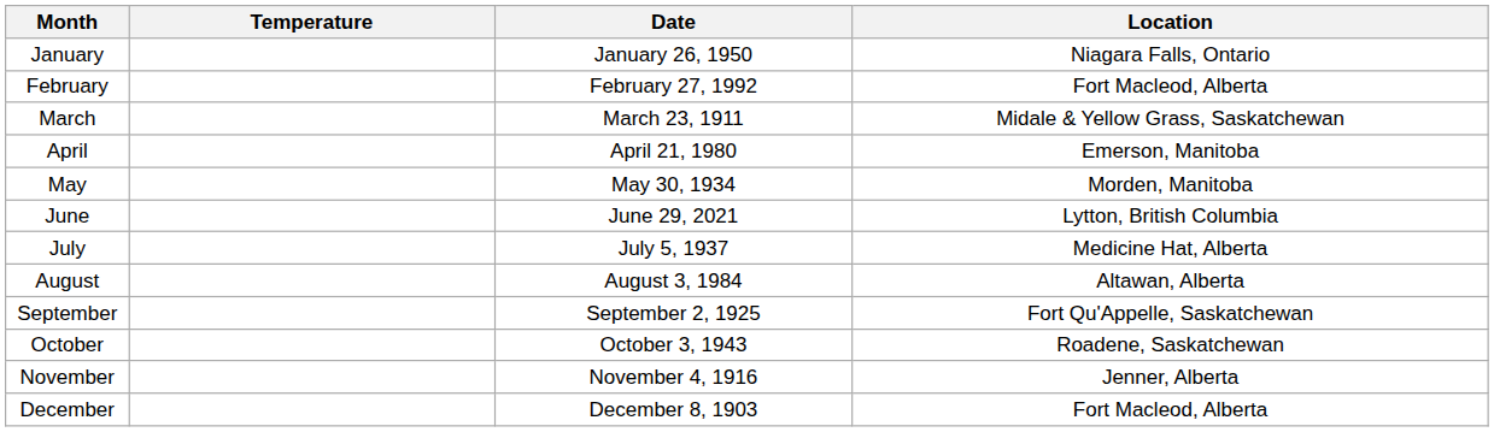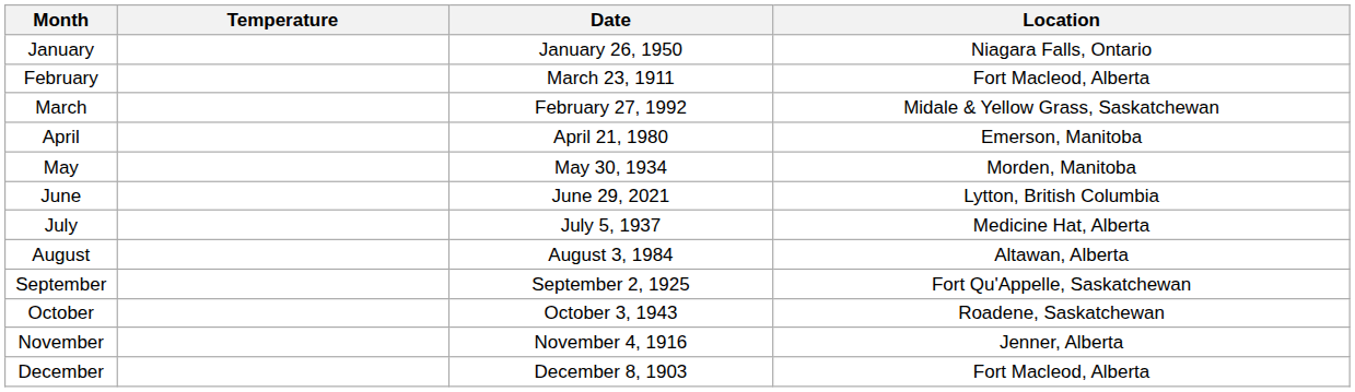February | Date: February 27, 1992 -> March 23, 1911
March | Date: March 23, 1911 -> February 27, 1992
